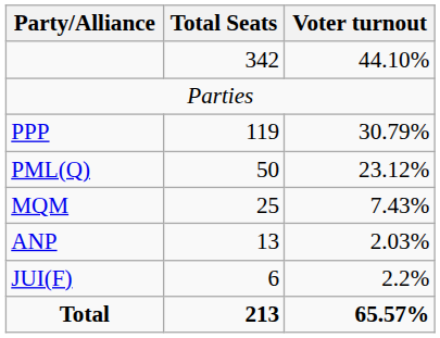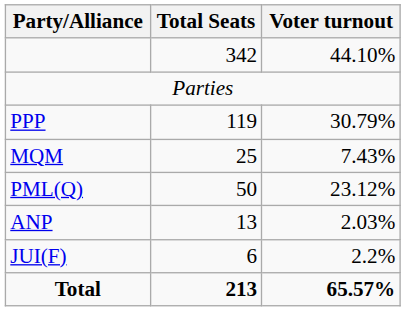rows swapped: PML(Q) <-> MQM
